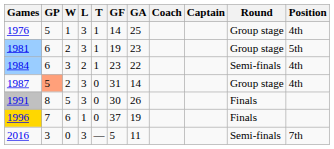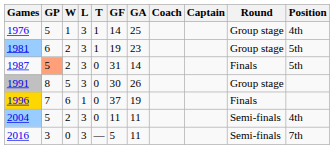- row: 1984 | 6 | 3 | 2 | 1 | 23 | 22 | Semi-finals | 4th
1987 | Round: Group stage -> Finals
1987 | Position: 4th -> 5th
1991 | Round: Finals -> Group stage
+ row: 2004 | 5 | 2 | 3 | 0 | 11 | 11 | Semi-finals | 4th
